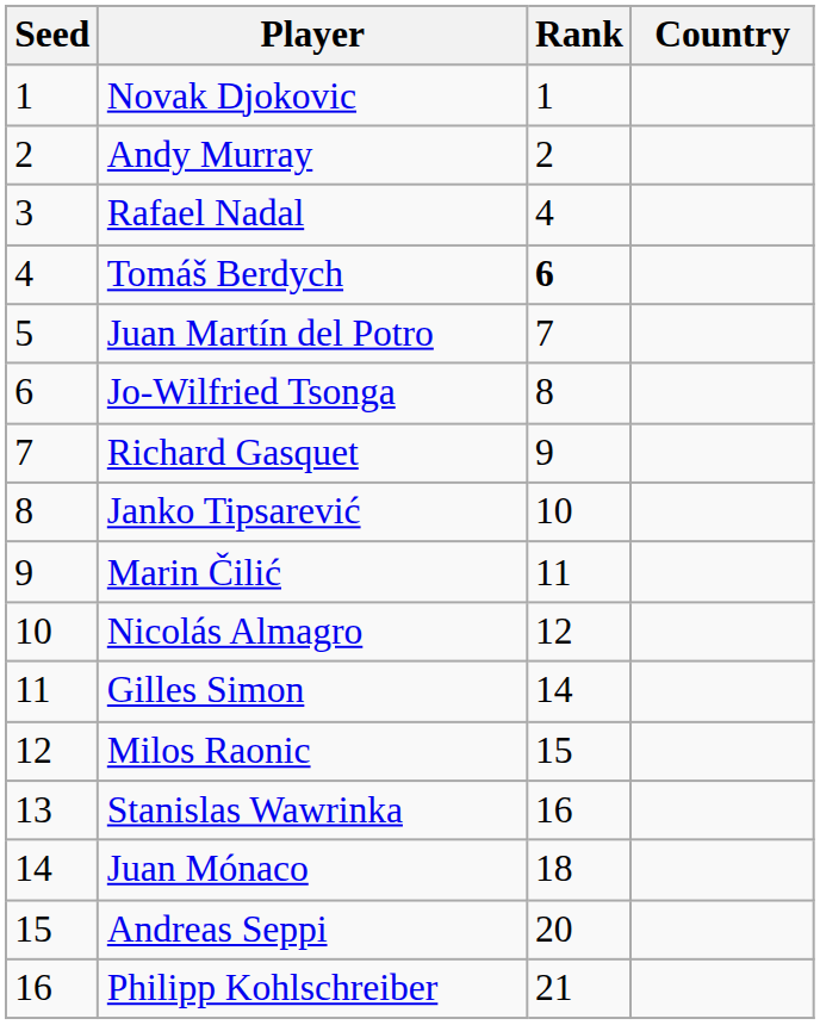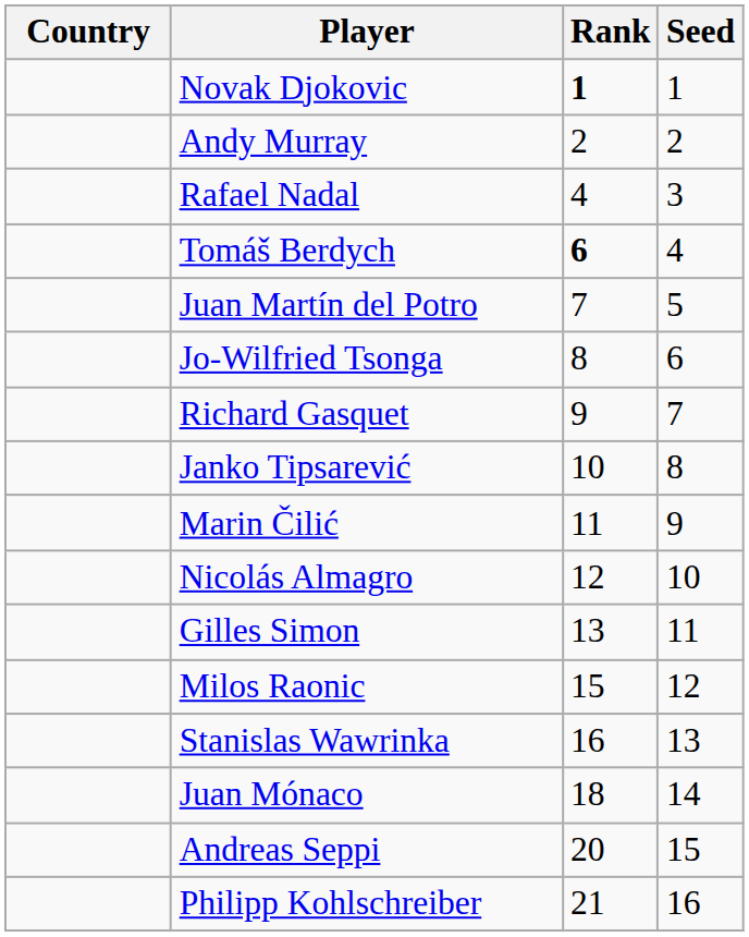columns swapped: Country <-> Seed
Novak Djokovic | Rank: normal -> bold
Gilles Simon | Rank: 14 -> 13
